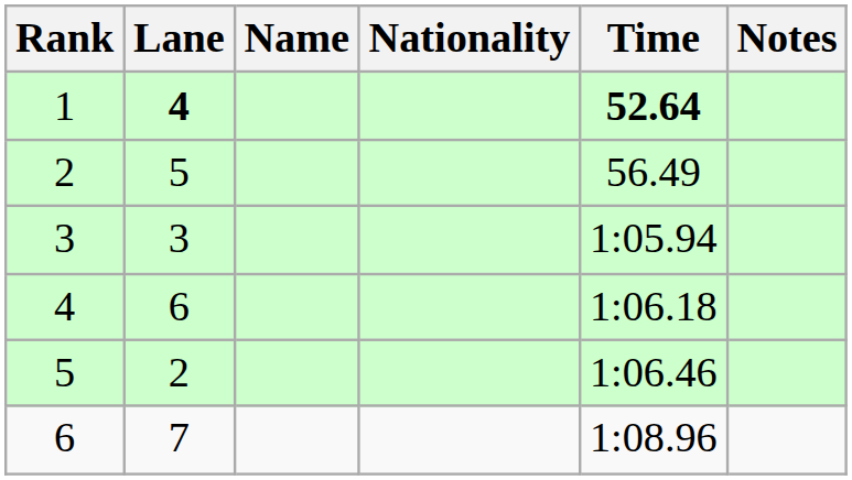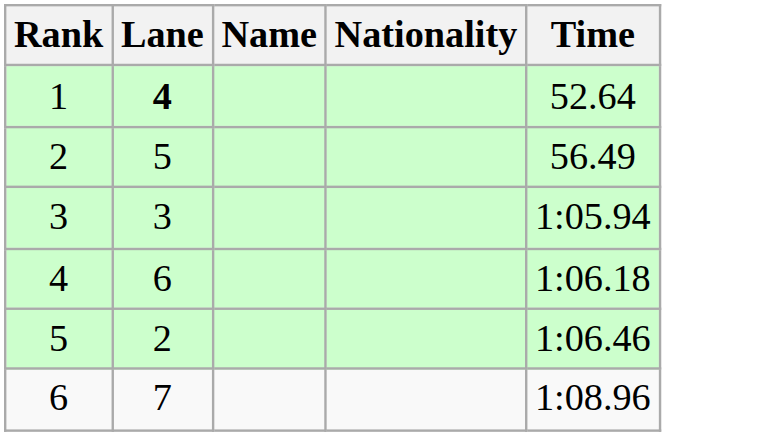- column: Notes
1 | Time: bold -> normal
